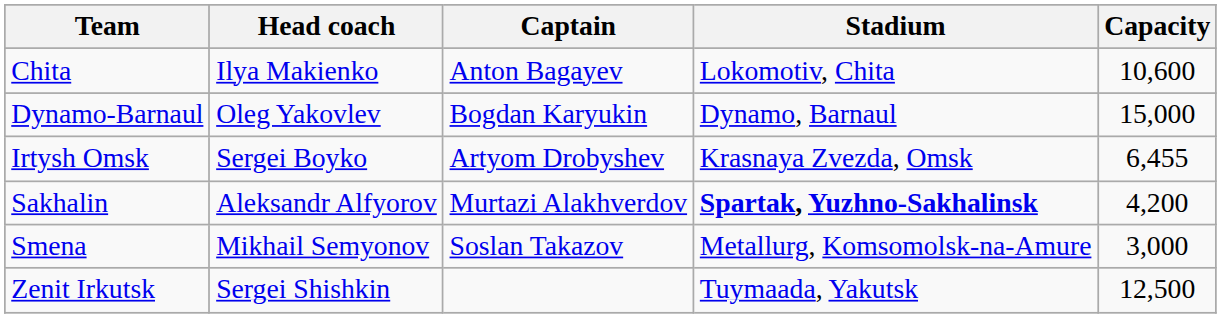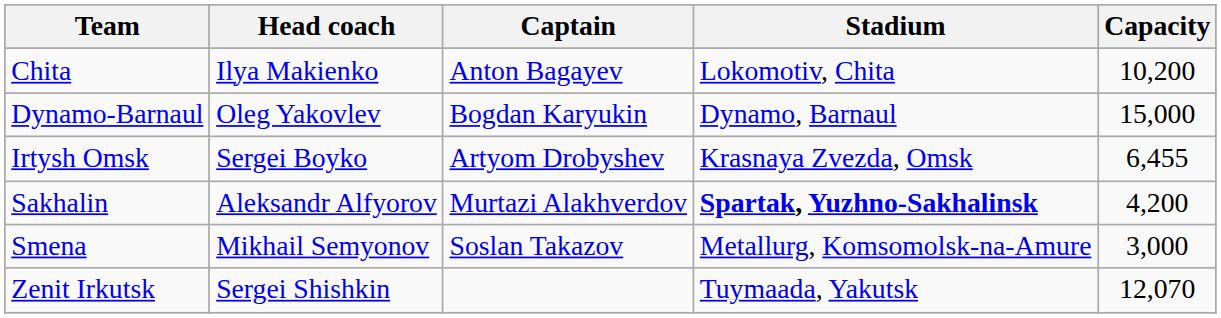Chita | Capacity: 10,600 -> 10,200
Zenit Irkutsk | Capacity: 12,500 -> 12,070
